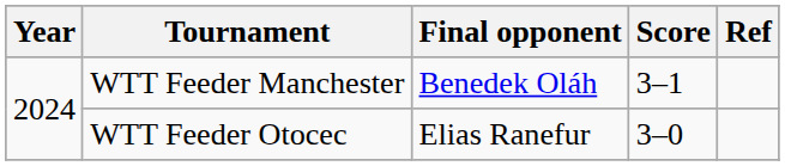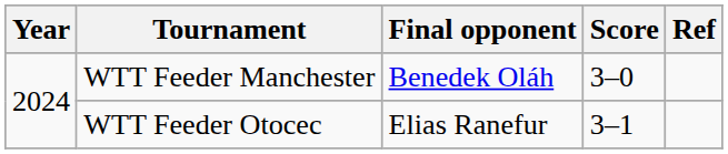WTT Feeder Manchester | Score: 3–1 -> 3–0
WTT Feeder Otocec | Score: 3–0 -> 3–1
